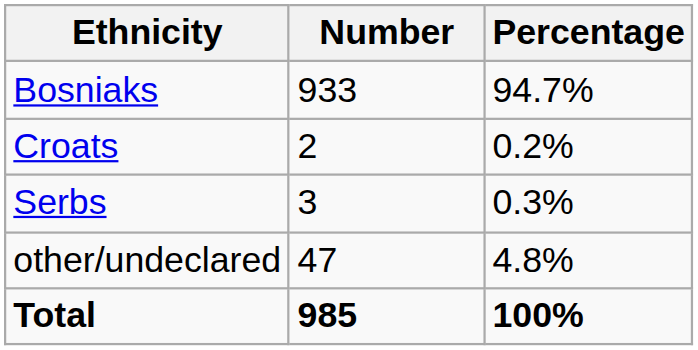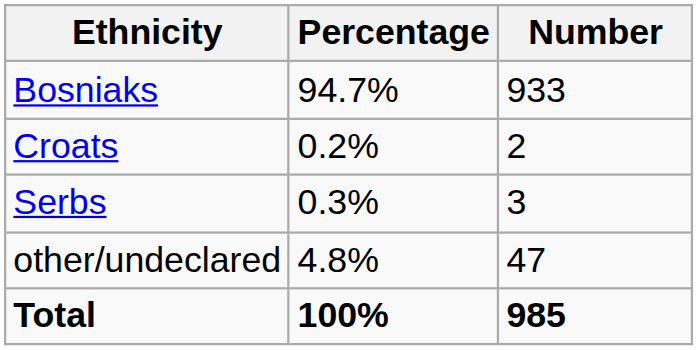columns swapped: Number <-> Percentage
